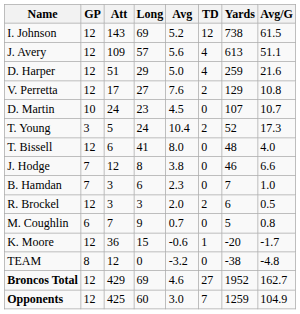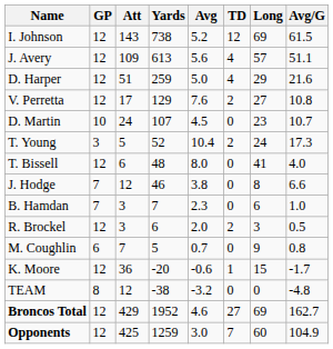columns swapped: Yards <-> Long
